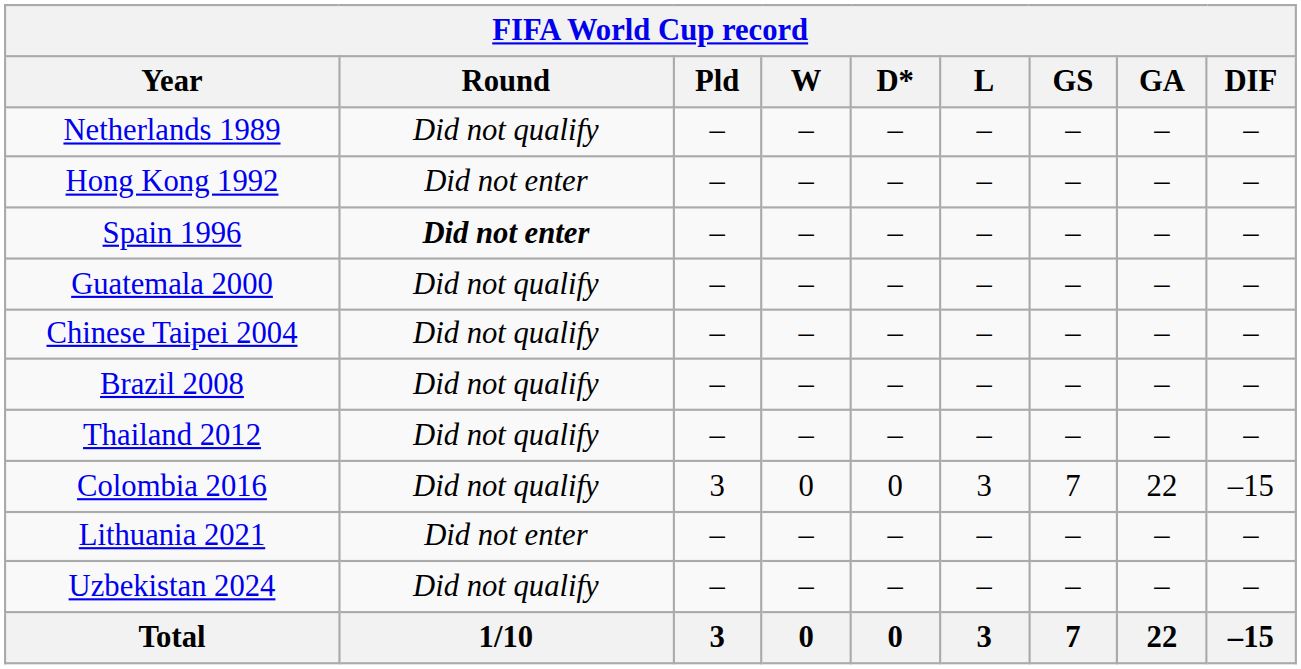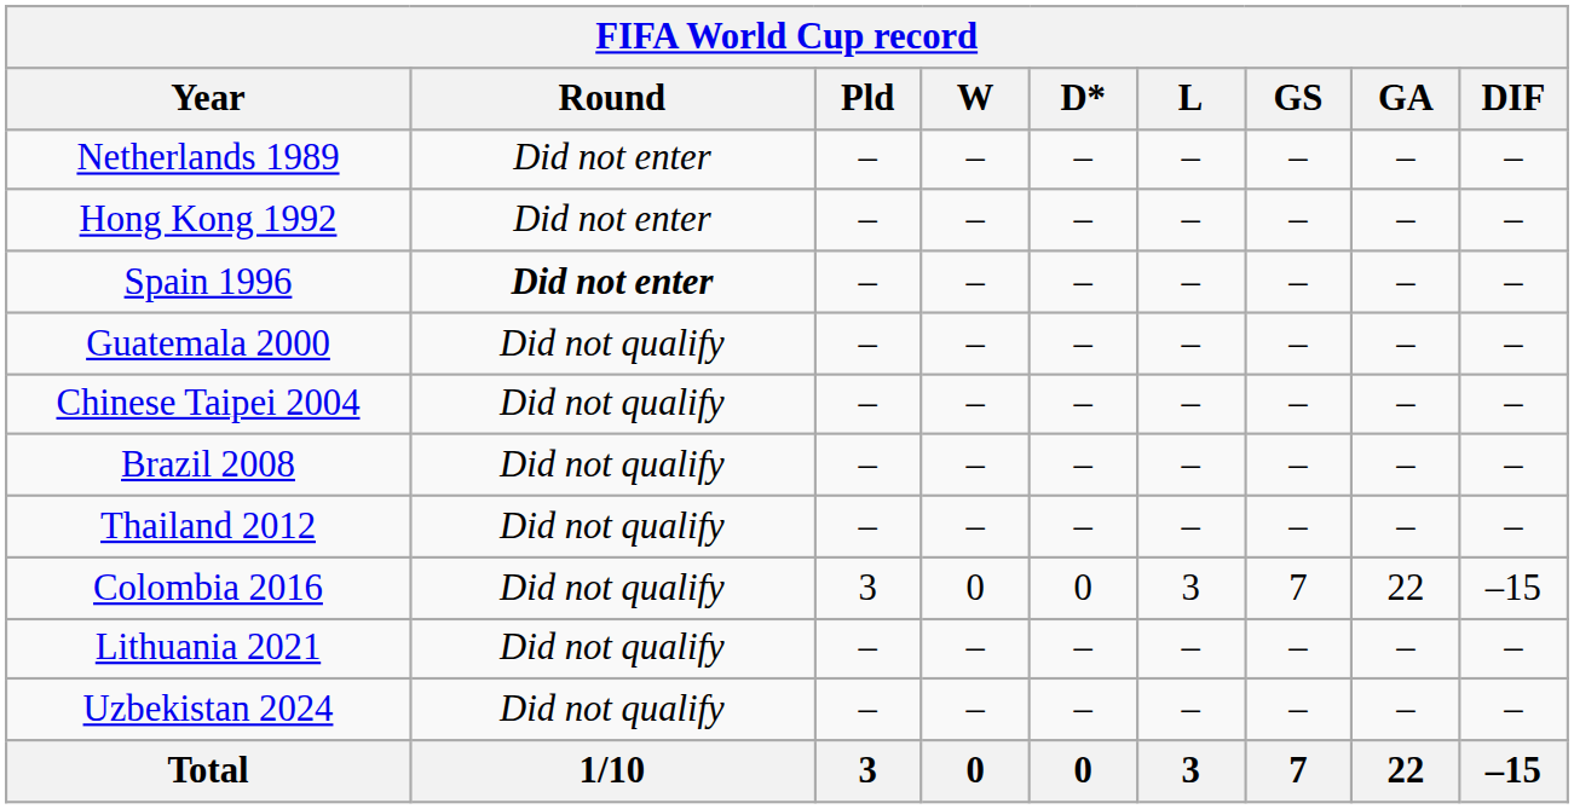Netherlands 1989 | Round: Did not qualify -> Did not enter
Lithuania 2021 | Round: Did not enter -> Did not qualify
